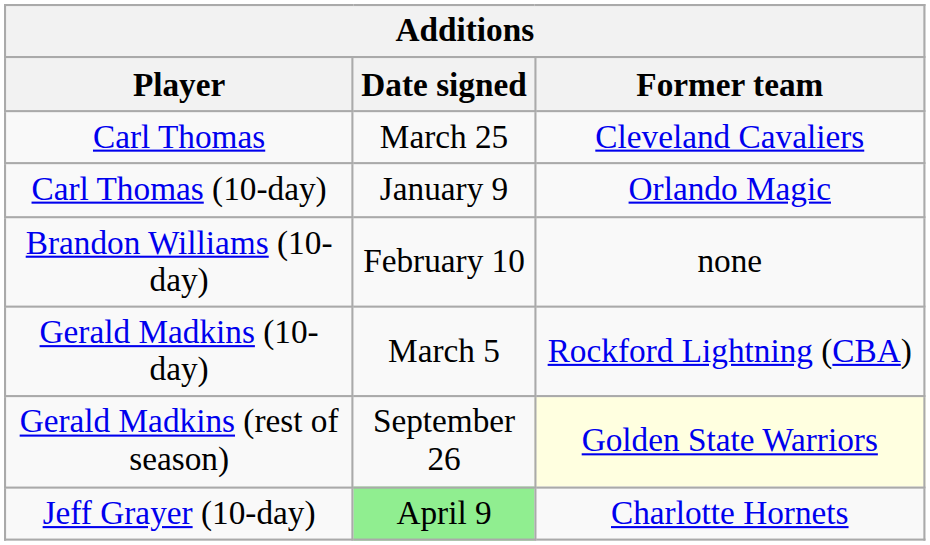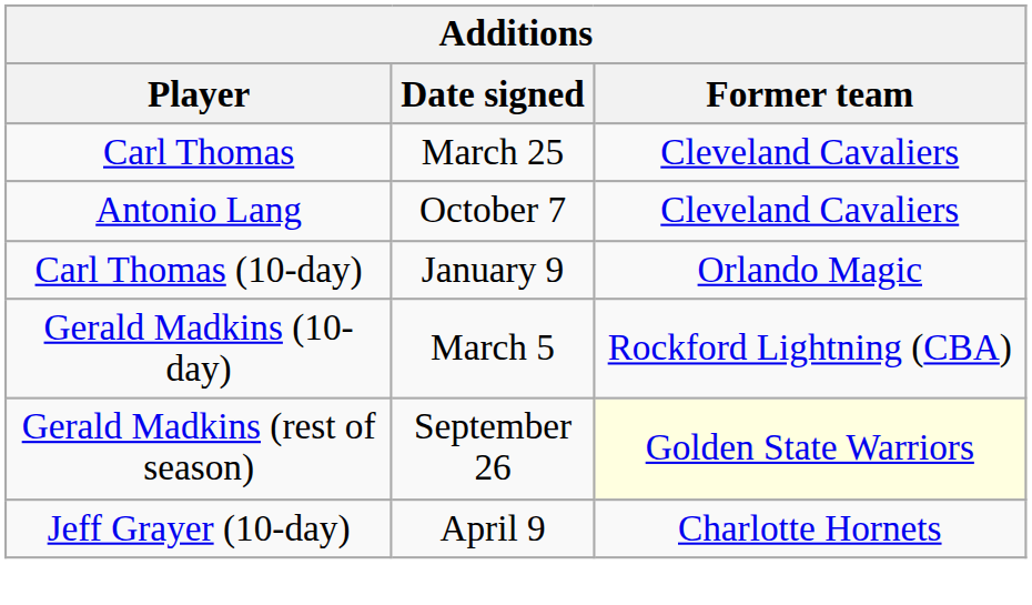+ row: Antonio Lang | October 7 | Cleveland Cavaliers
- row: Brandon Williams (10-day) | February 10 | none
Jeff Grayer (10-day) | Date signed: lightgreen background -> no background
